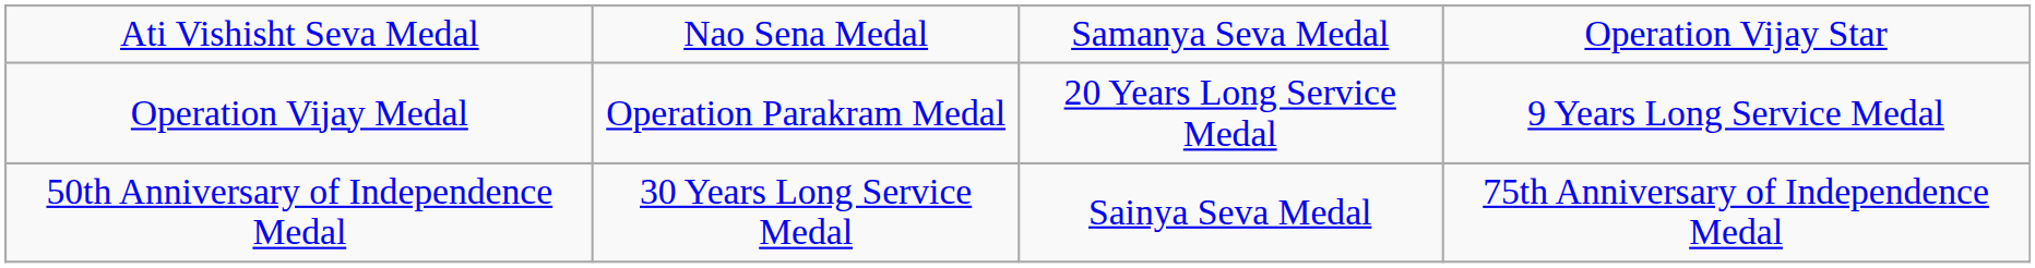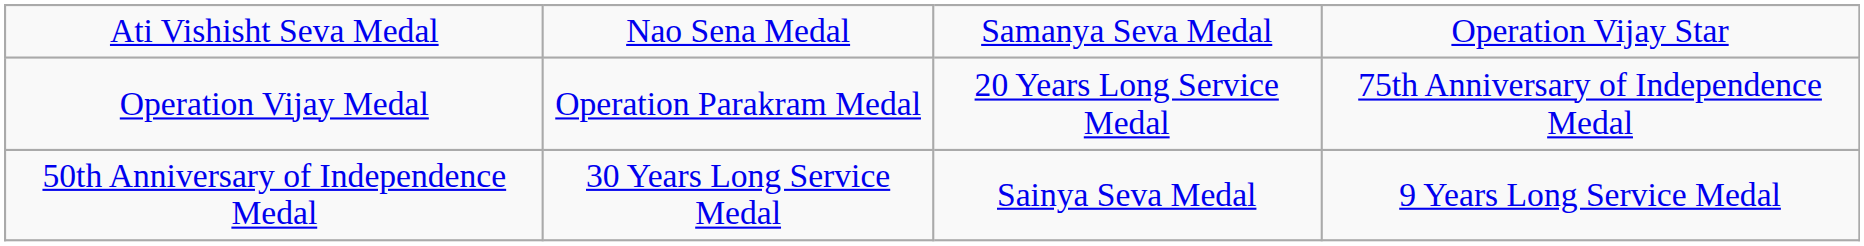Operation Vijay Medal | column 4: 9 Years Long Service Medal -> 75th Anniversary of Independence Medal
50th Anniversary of Independence Medal | column 4: 75th Anniversary of Independence Medal -> 9 Years Long Service Medal
